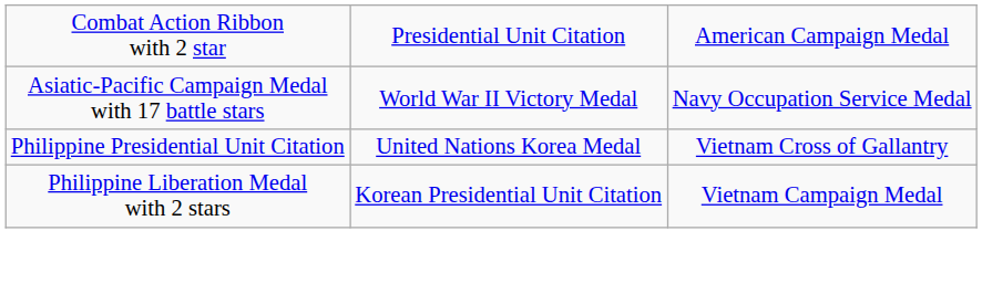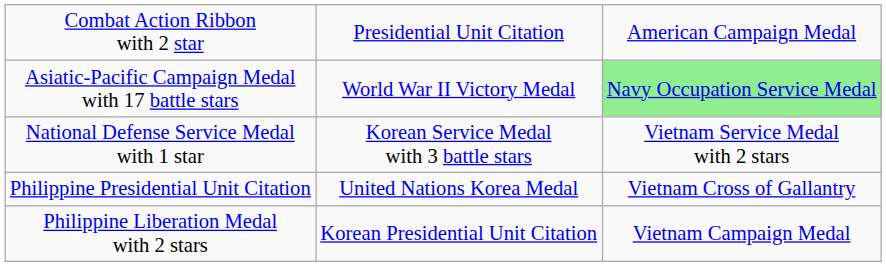Asiatic-Pacific Campaign Medal with 17 battle stars | column 3: no background -> lightgreen background
+ row: National Defense Service Medal with 1 star | Korean Service Medal with 3 battle stars | Vietnam Service Medal with 2 stars
